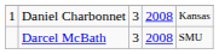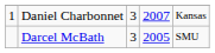Daniel Charbonnet | column 4: 2008 -> 2007
Darcel McBath | column 4: 2008 -> 2005
